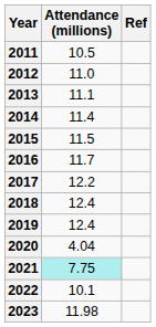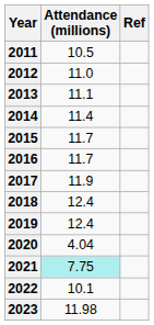2015 | Attendance (millions): 11.5 -> 11.7
2017 | Attendance (millions): 12.2 -> 11.9
